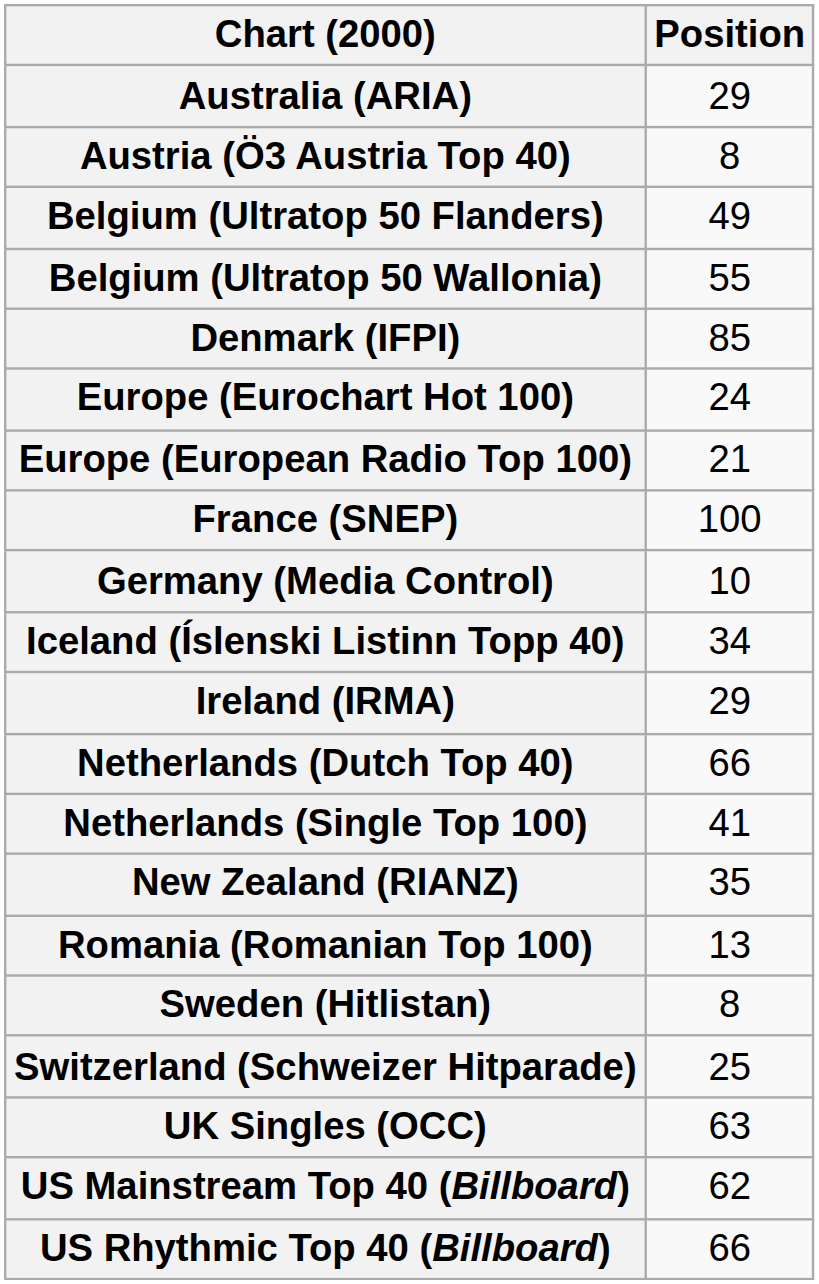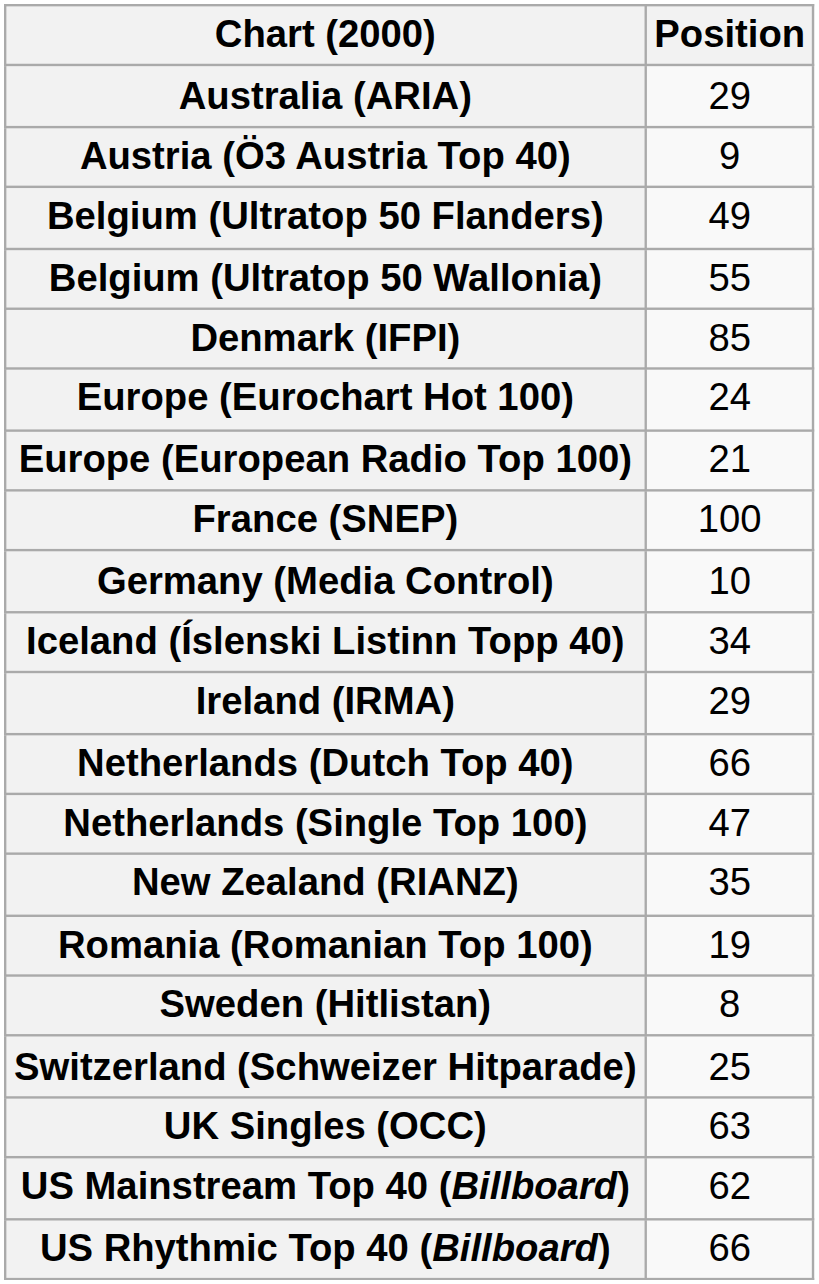Austria (Ö3 Austria Top 40) | Position: 8 -> 9
Netherlands (Single Top 100) | Position: 41 -> 47
Romania (Romanian Top 100) | Position: 13 -> 19
